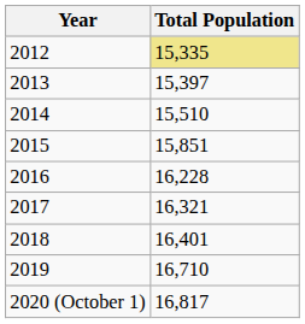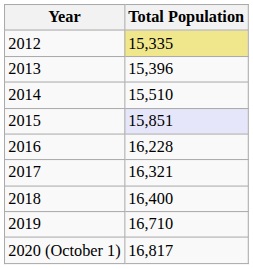2013 | Total Population: 15,397 -> 15,396
2015 | Total Population: no background -> lavender background
2018 | Total Population: 16,401 -> 16,400
